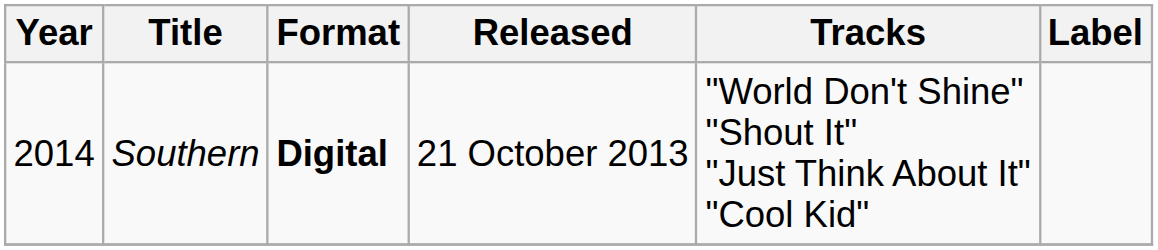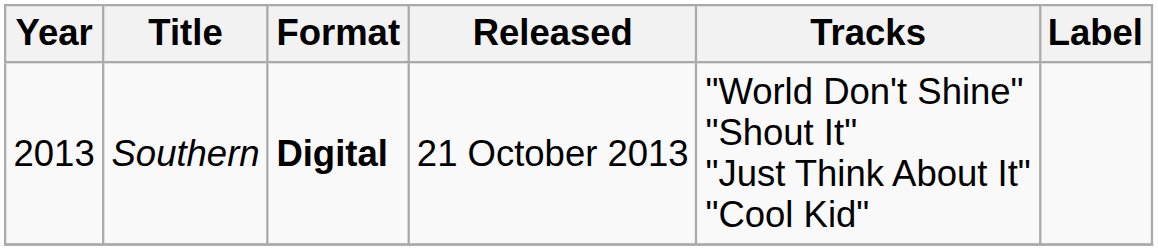Southern | Year: 2014 -> 2013
